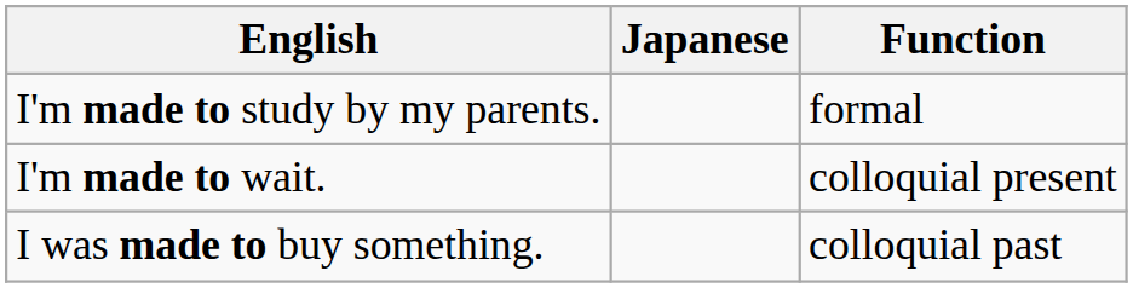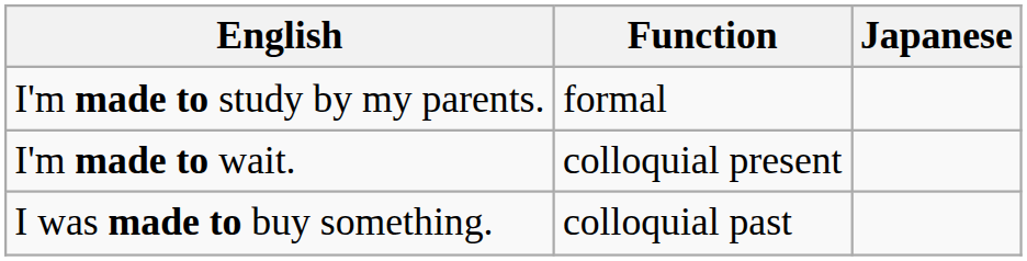columns swapped: Japanese <-> Function
